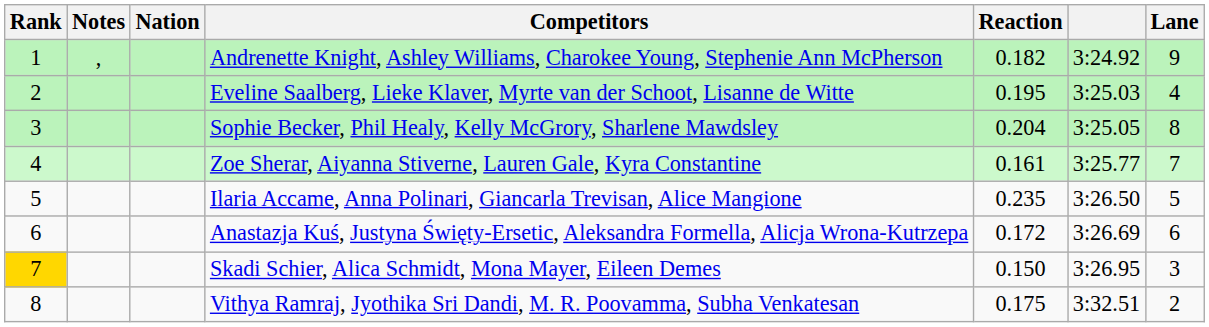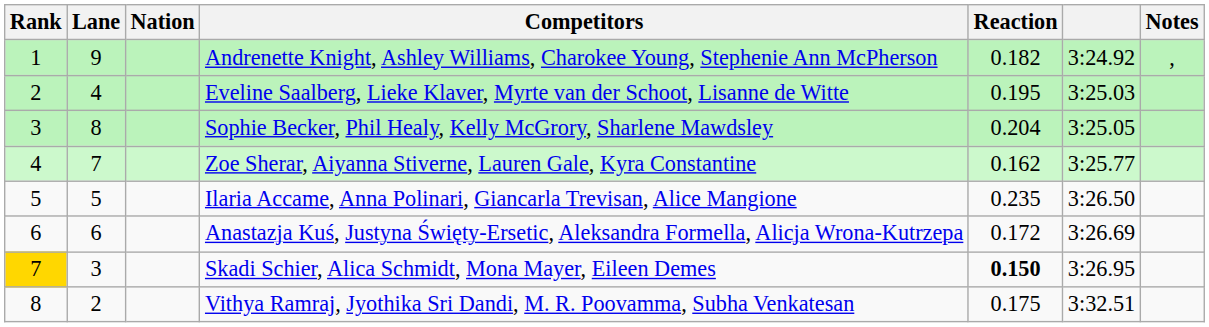columns swapped: Lane <-> Notes
Zoe Sherar, Aiyanna Stiverne, Lauren Gale, Kyra Constantine | Reaction: 0.161 -> 0.162
Skadi Schier, Alica Schmidt, Mona Mayer, Eileen Demes | Reaction: normal -> bold
